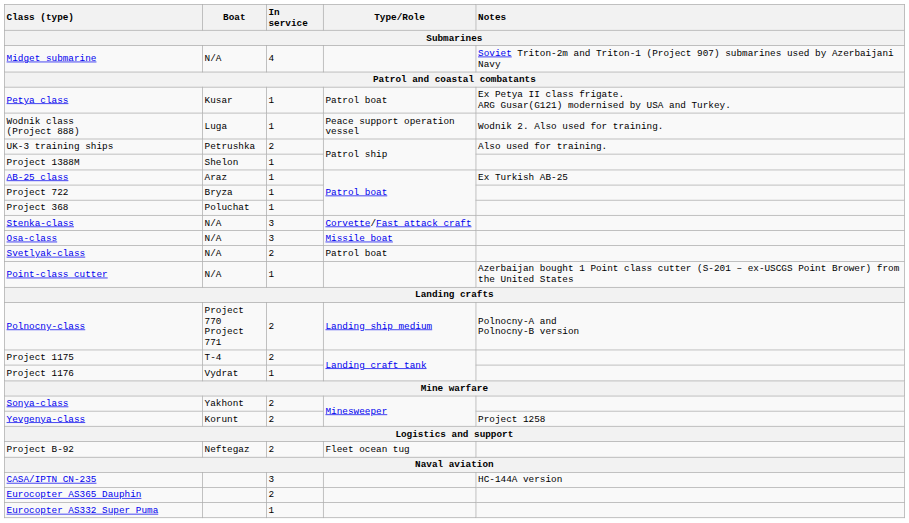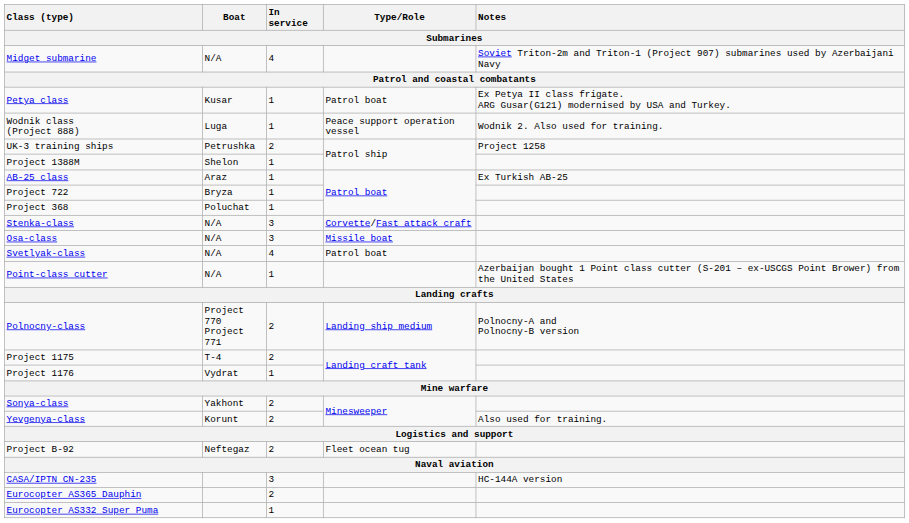UK-3 training ships | Notes: Also used for training. -> Project 1258
Svetlyak-class | In service: 2 -> 4
Yevgenya-class | Notes: Project 1258 -> Also used for training.
